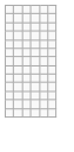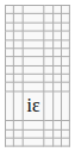+ row: iɛ
